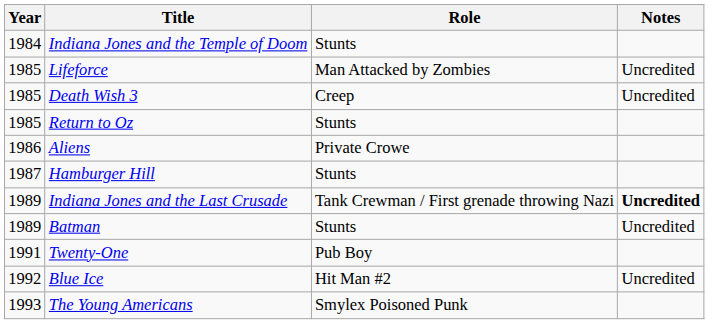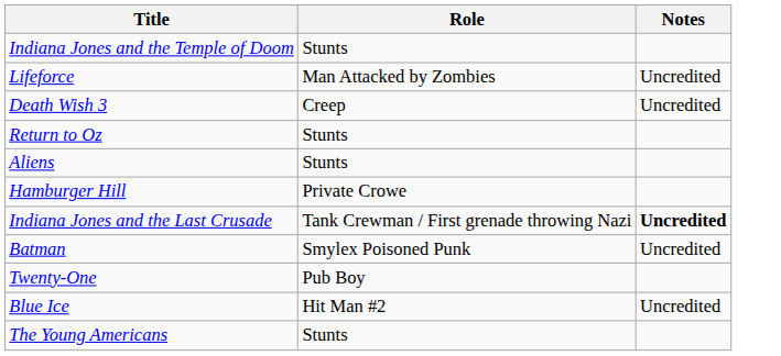- column: Year | 1984 | 1985 | 1985 | 1985 | 1986 | 1987 | 1989 | 1989 | 1991 | 1992 | 1993
Aliens | Role: Private Crowe -> Stunts
Hamburger Hill | Role: Stunts -> Private Crowe
Batman | Role: Stunts -> Smylex Poisoned Punk
The Young Americans | Role: Smylex Poisoned Punk -> Stunts
